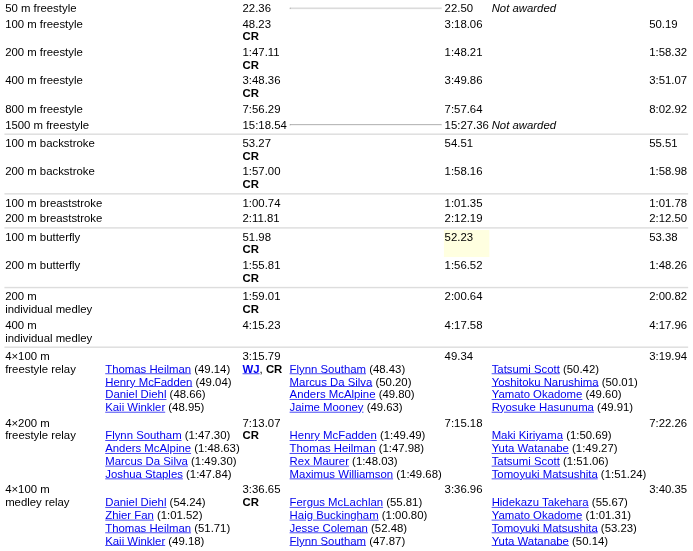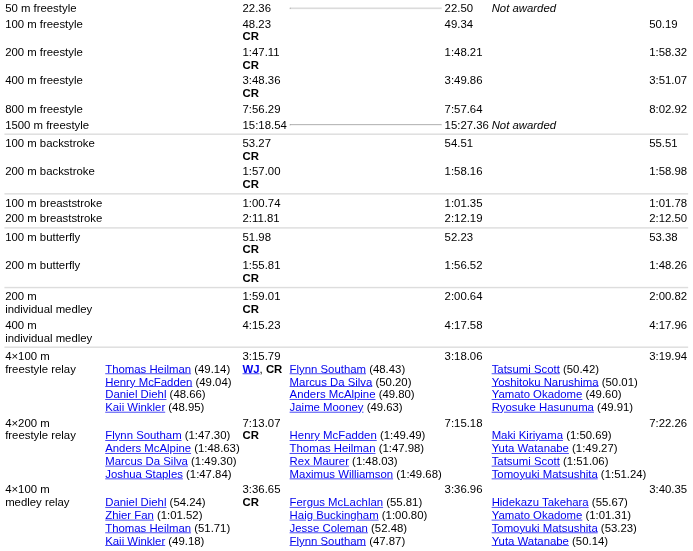100 m freestyle | column 5: 3:18.06 -> 49.34
100 m butterfly | column 5: lightyellow background -> no background
4×100 m freestyle relay | column 5: 49.34 -> 3:18.06
